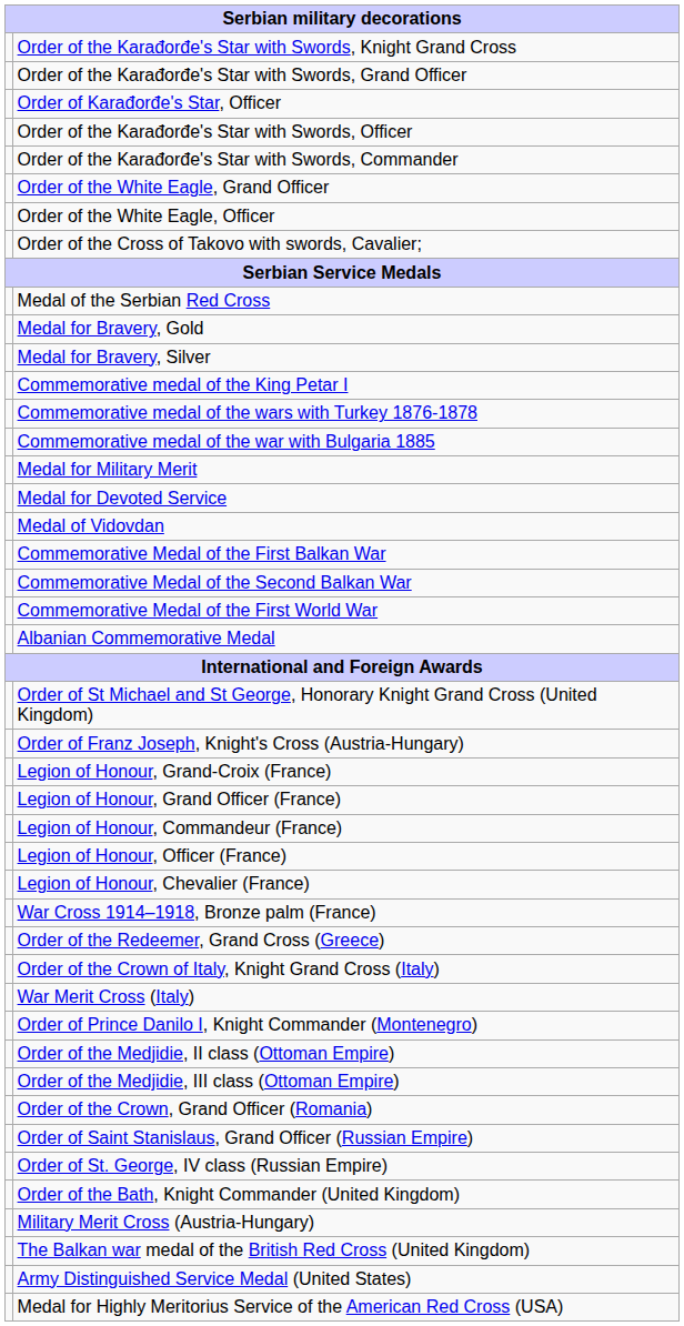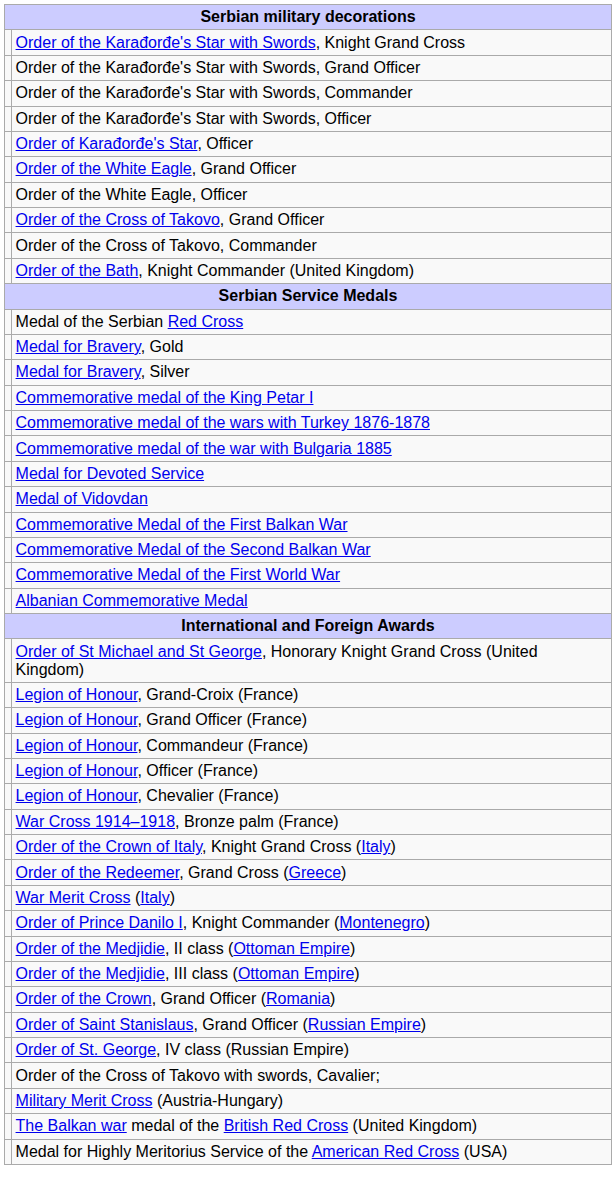rows swapped: Order of the Karađorđe's Star with Swords, Commander <-> Order of Karađorđe's Star, Officer
+ row: Order of the Cross of Takovo, Grand Officer
+ row: Order of the Cross of Takovo, Commander
rows swapped: Order of the Cross of Takovo with swords, Cavalier; <-> Order of the Bath, Knight Commander (United Kingdom)
- row: Medal for Military Merit
- row: Order of Franz Joseph, Knight's Cross (Austria-Hungary)
rows swapped: Order of the Redeemer, Grand Cross (Greece) <-> Order of the Crown of Italy, Knight Grand Cross (Italy)
- row: Army Distinguished Service Medal (United States)
